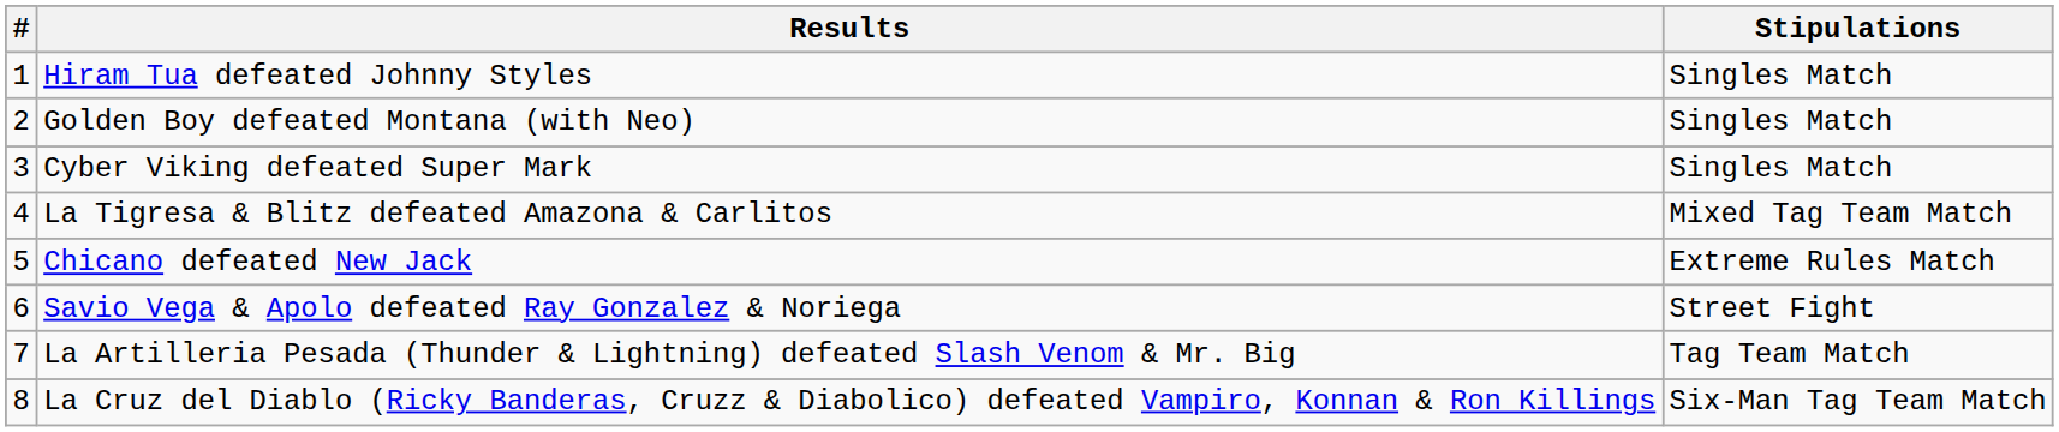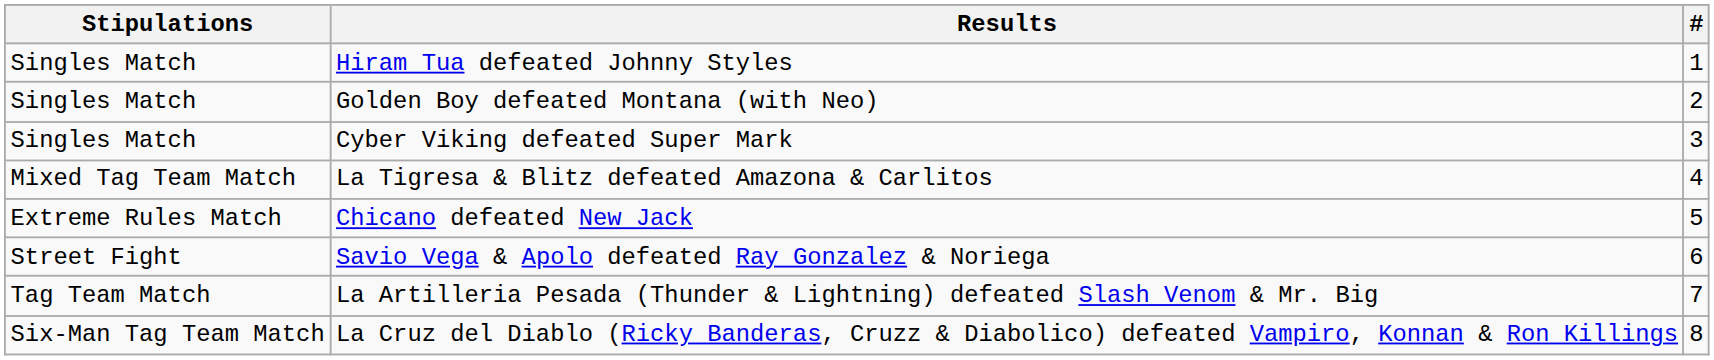columns swapped: # <-> Stipulations
